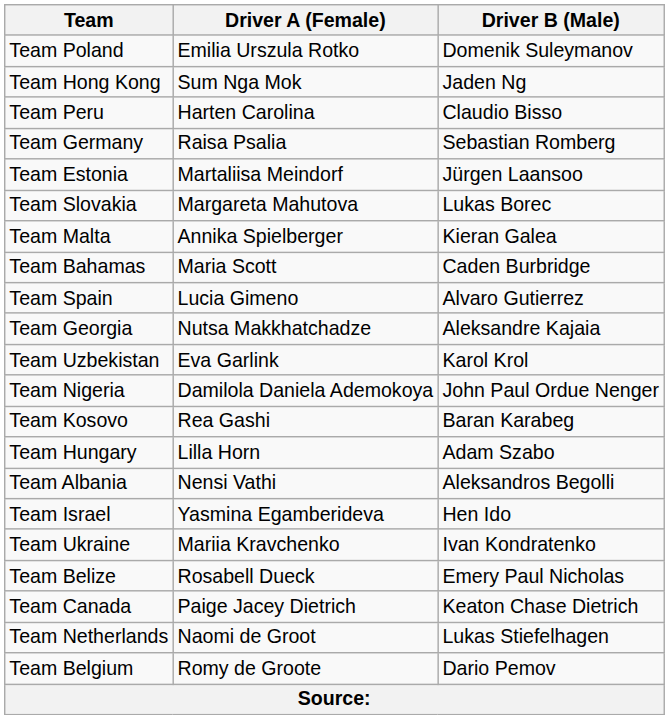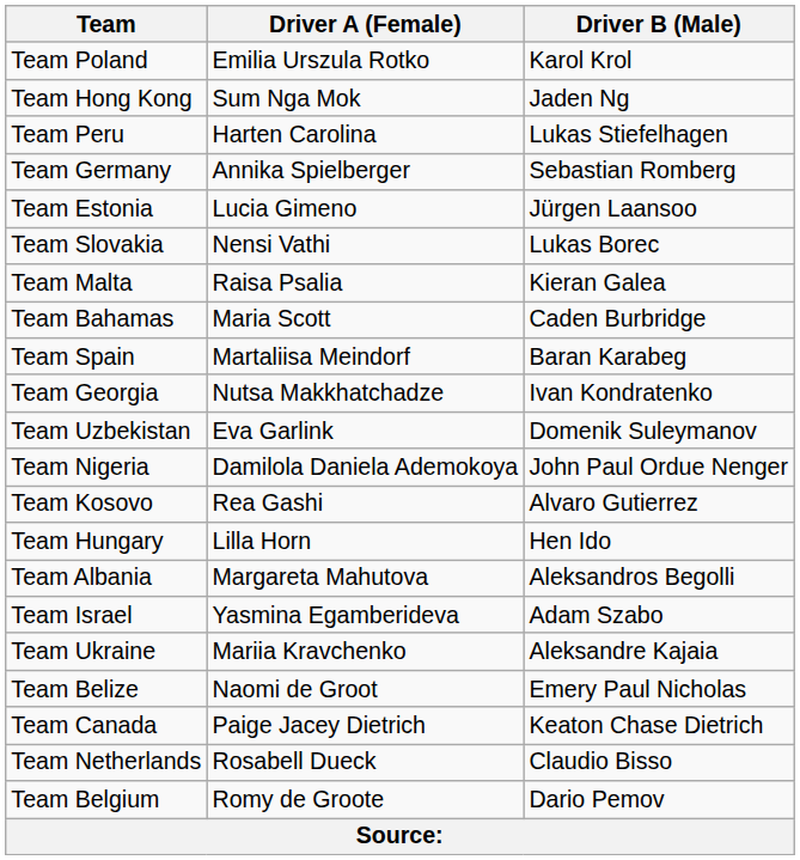Team Poland | Driver B (Male): Domenik Suleymanov -> Karol Krol
Team Peru | Driver B (Male): Claudio Bisso -> Lukas Stiefelhagen
Team Germany | Driver A (Female): Raisa Psalia -> Annika Spielberger
Team Estonia | Driver A (Female): Martaliisa Meindorf -> Lucia Gimeno
Team Slovakia | Driver A (Female): Margareta Mahutova -> Nensi Vathi
Team Malta | Driver A (Female): Annika Spielberger -> Raisa Psalia
Team Spain | Driver A (Female): Lucia Gimeno -> Martaliisa Meindorf
Team Spain | Driver B (Male): Alvaro Gutierrez -> Baran Karabeg
Team Georgia | Driver B (Male): Aleksandre Kajaia -> Ivan Kondratenko
Team Uzbekistan | Driver B (Male): Karol Krol -> Domenik Suleymanov
Team Kosovo | Driver B (Male): Baran Karabeg -> Alvaro Gutierrez
Team Hungary | Driver B (Male): Adam Szabo -> Hen Ido
Team Albania | Driver A (Female): Nensi Vathi -> Margareta Mahutova
Team Israel | Driver B (Male): Hen Ido -> Adam Szabo
Team Ukraine | Driver B (Male): Ivan Kondratenko -> Aleksandre Kajaia
Team Belize | Driver A (Female): Rosabell Dueck -> Naomi de Groot
Team Netherlands | Driver A (Female): Naomi de Groot -> Rosabell Dueck
Team Netherlands | Driver B (Male): Lukas Stiefelhagen -> Claudio Bisso
